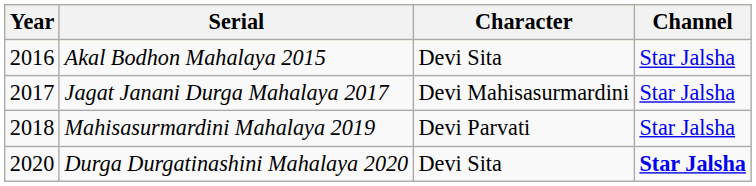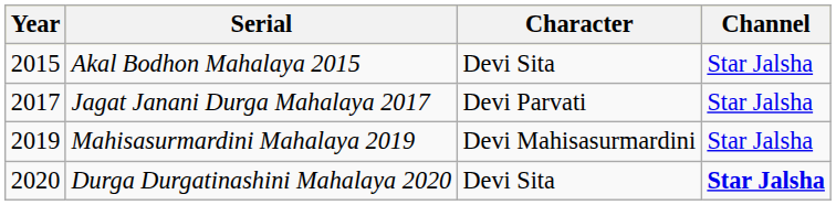Akal Bodhon Mahalaya 2015 | Year: 2016 -> 2015
Jagat Janani Durga Mahalaya 2017 | Character: Devi Mahisasurmardini -> Devi Parvati
Mahisasurmardini Mahalaya 2019 | Year: 2018 -> 2019
Mahisasurmardini Mahalaya 2019 | Character: Devi Parvati -> Devi Mahisasurmardini
